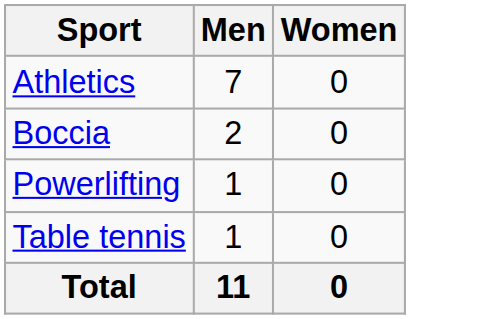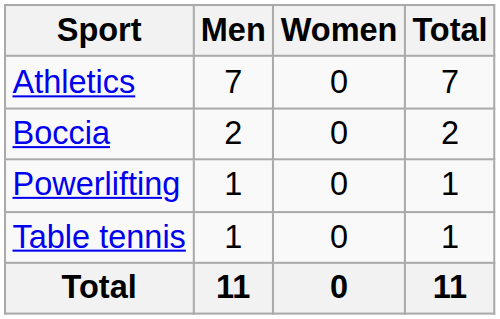+ column: Total | 7 | 2 | 1 | 1 | 11
